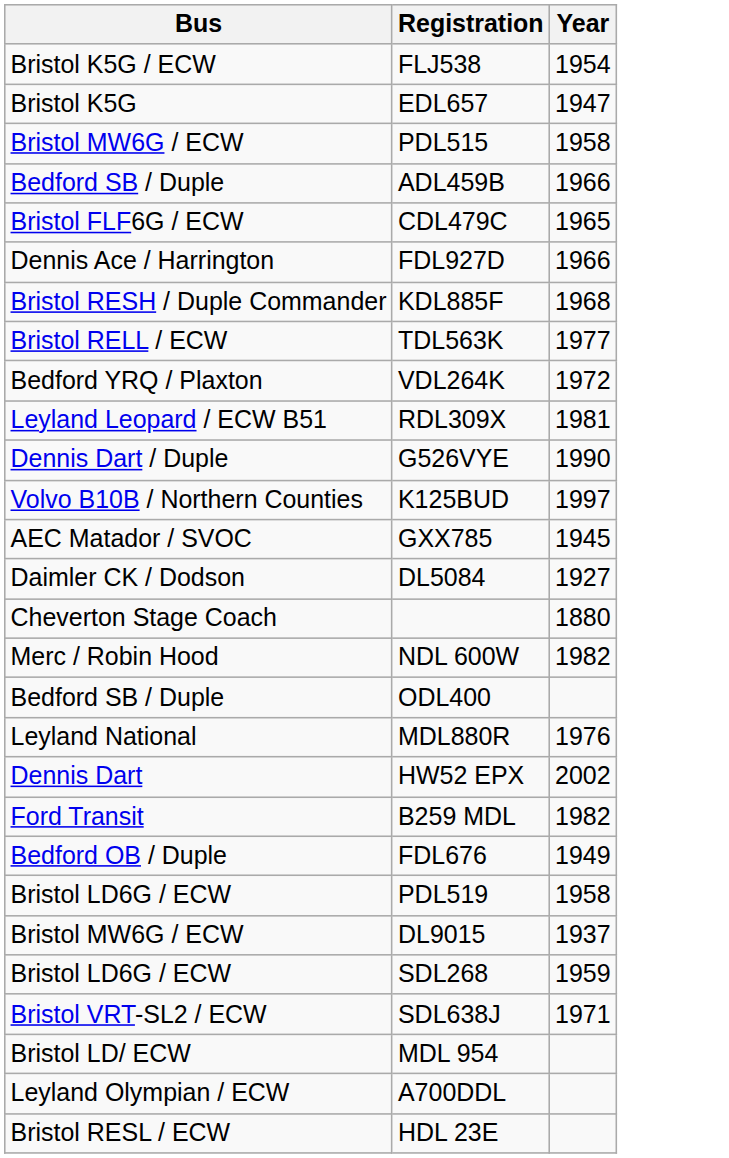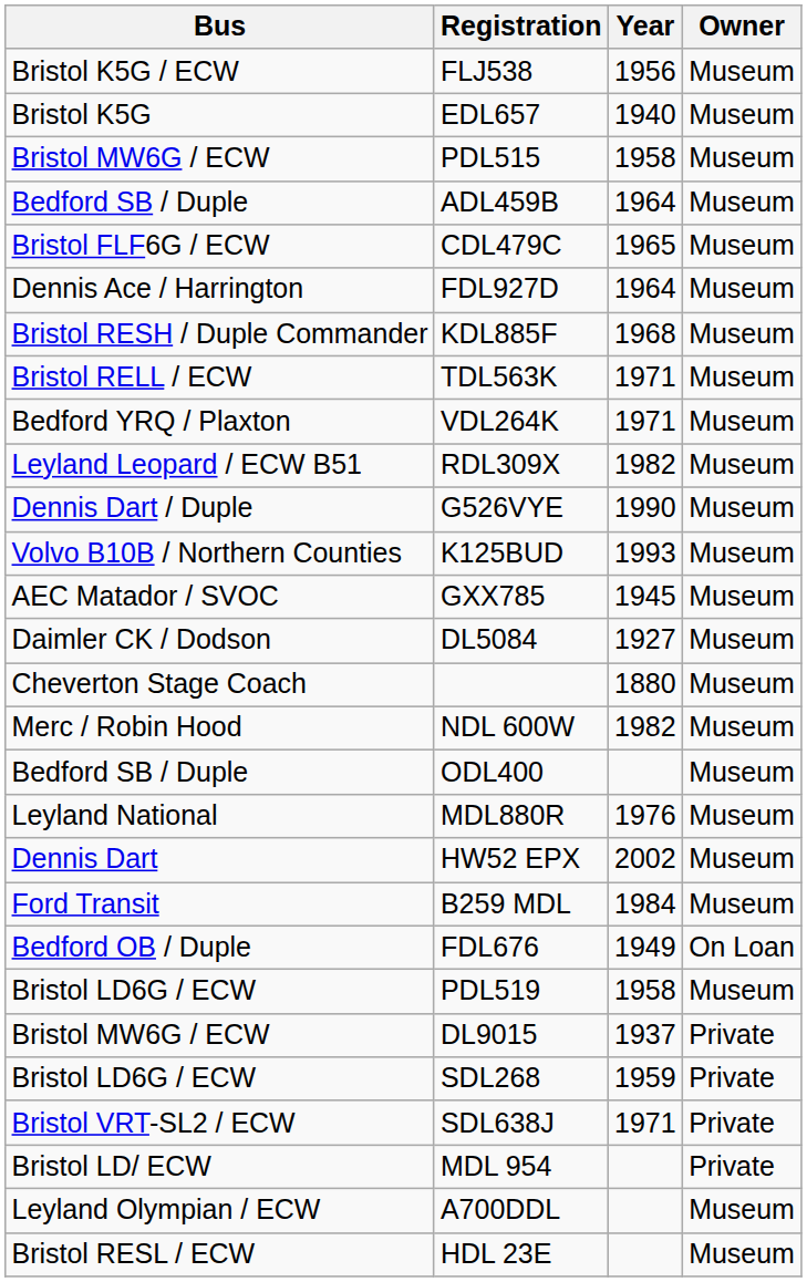+ column: Owner | Museum | Museum | Museum | Museum | Museum | Museum | Museum | Museum | Museum | Museum | Museum | Museum | Museum | Museum | Museum | Museum | Museum | Museum | Museum | Museum | On Loan | Museum | Private | Private | Private | Private | Museum | Museum
FLJ538 | Year: 1954 -> 1956
EDL657 | Year: 1947 -> 1940
ADL459B | Year: 1966 -> 1964
FDL927D | Year: 1966 -> 1964
TDL563K | Year: 1977 -> 1971
VDL264K | Year: 1972 -> 1971
RDL309X | Year: 1981 -> 1982
K125BUD | Year: 1997 -> 1993
B259 MDL | Year: 1982 -> 1984
